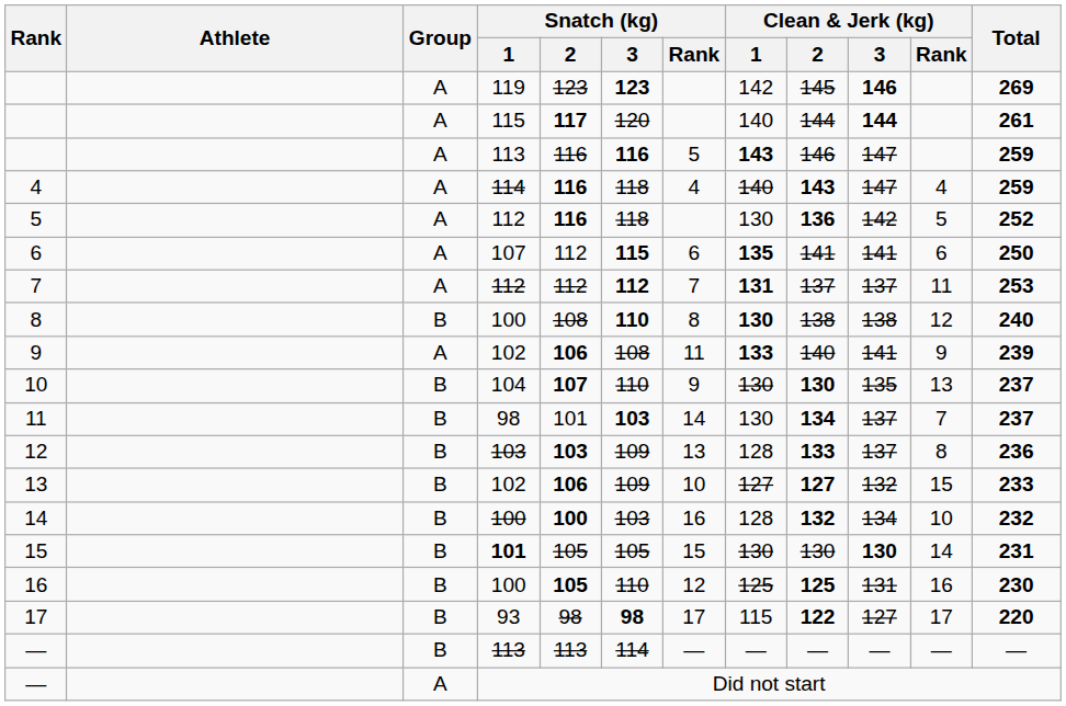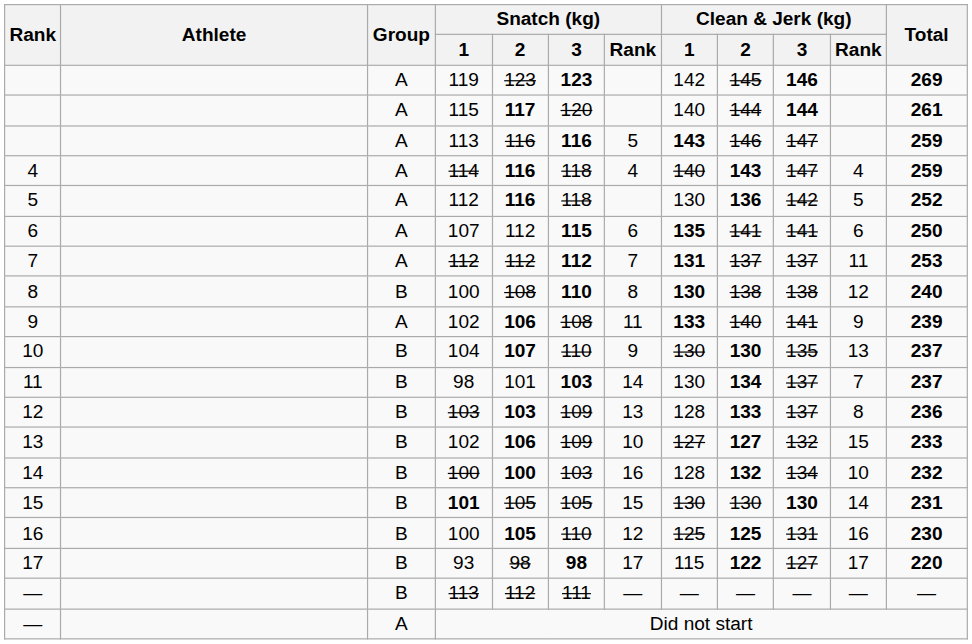— / 113 | Snatch (kg) / 2: 113 -> 112
— / 113 | Snatch (kg) / 3: 114 -> 111
